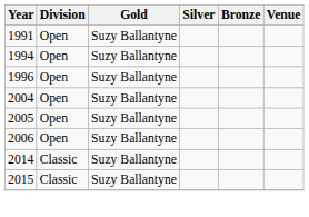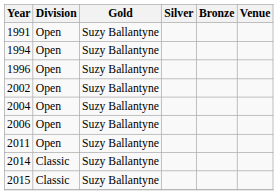+ row: 2002 | Open | Suzy Ballantyne
- row: 2005 | Open | Suzy Ballantyne
+ row: 2011 | Open | Suzy Ballantyne
